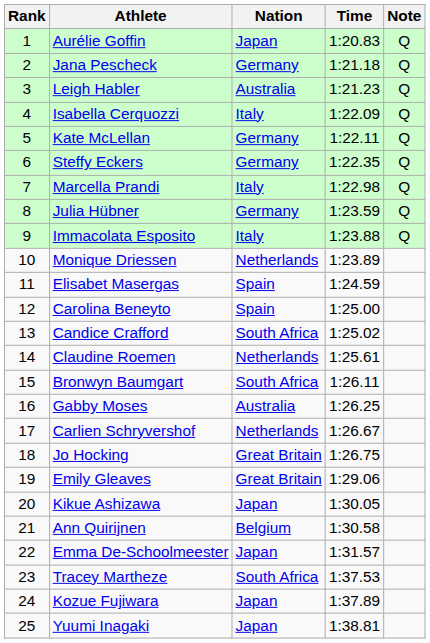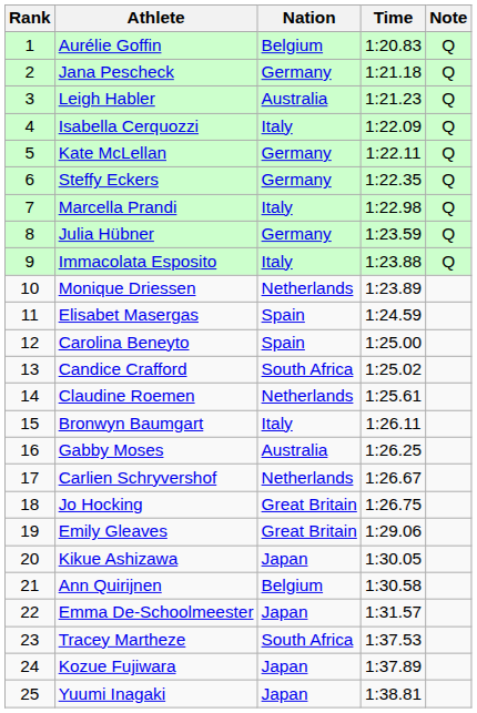Aurélie Goffin | Nation: Japan -> Belgium
Bronwyn Baumgart | Nation: South Africa -> Italy
